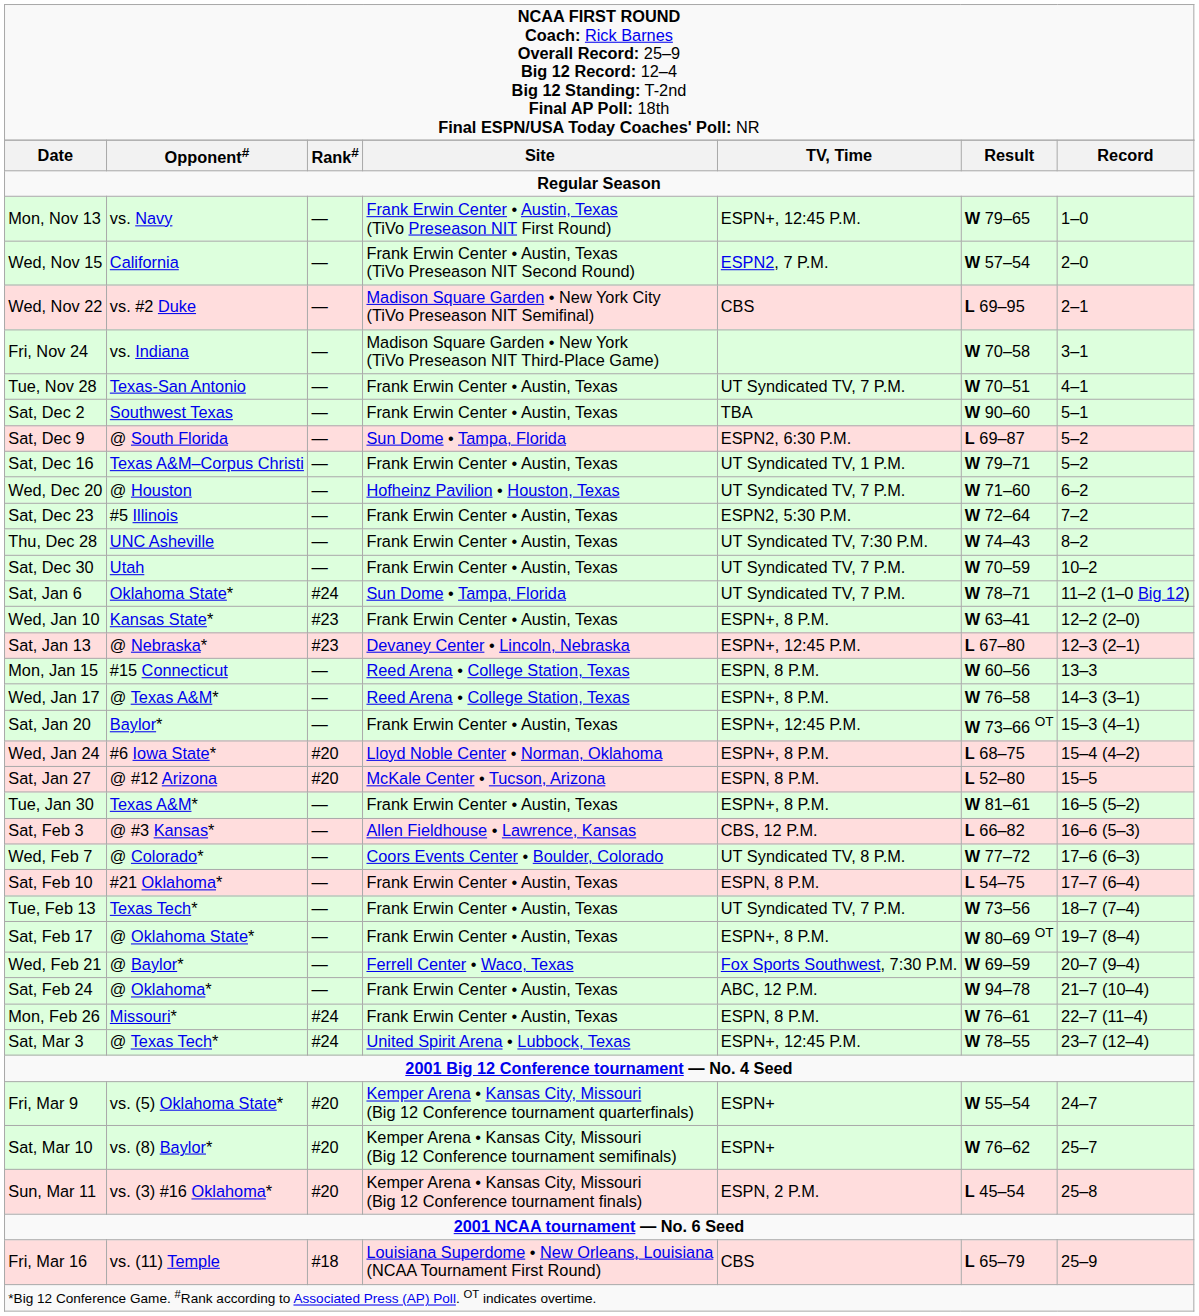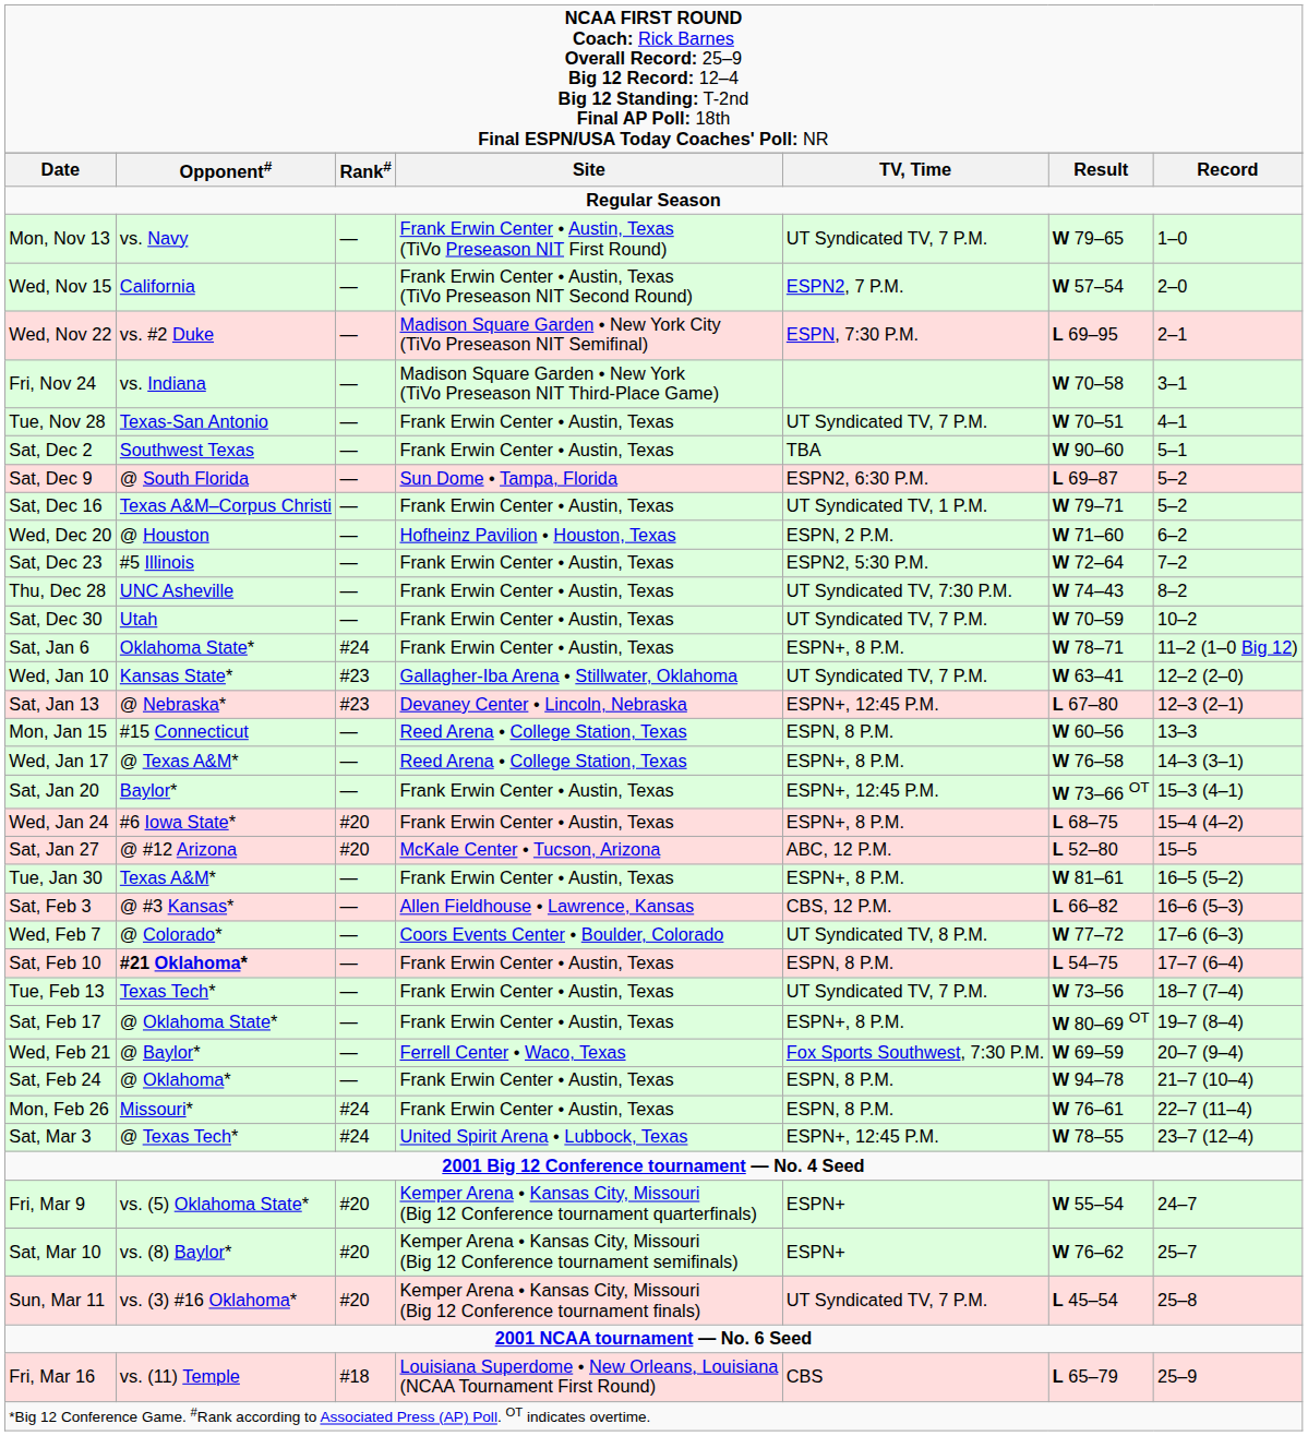Mon, Nov 13 | column 5: ESPN+, 12:45 P.M. -> UT Syndicated TV, 7 P.M.
Wed, Nov 22 | column 5: CBS -> ESPN, 7:30 P.M.
Wed, Dec 20 | column 5: UT Syndicated TV, 7 P.M. -> ESPN, 2 P.M.
Sat, Jan 6 | column 4: Sun Dome • Tampa, Florida -> Frank Erwin Center • Austin, Texas
Sat, Jan 6 | column 5: UT Syndicated TV, 7 P.M. -> ESPN+, 8 P.M.
Wed, Jan 10 | column 4: Frank Erwin Center • Austin, Texas -> Gallagher-Iba Arena • Stillwater, Oklahoma
Wed, Jan 10 | column 5: ESPN+, 8 P.M. -> UT Syndicated TV, 7 P.M.
Wed, Jan 24 | column 4: Lloyd Noble Center • Norman, Oklahoma -> Frank Erwin Center • Austin, Texas
Sat, Jan 27 | column 5: ESPN, 8 P.M. -> ABC, 12 P.M.
Sat, Feb 10 | column 2: normal -> bold
Sat, Feb 24 | column 5: ABC, 12 P.M. -> ESPN, 8 P.M.
Sun, Mar 11 | column 5: ESPN, 2 P.M. -> UT Syndicated TV, 7 P.M.
